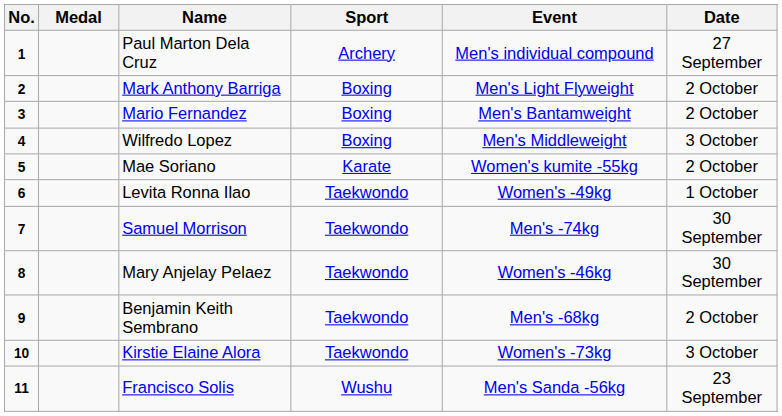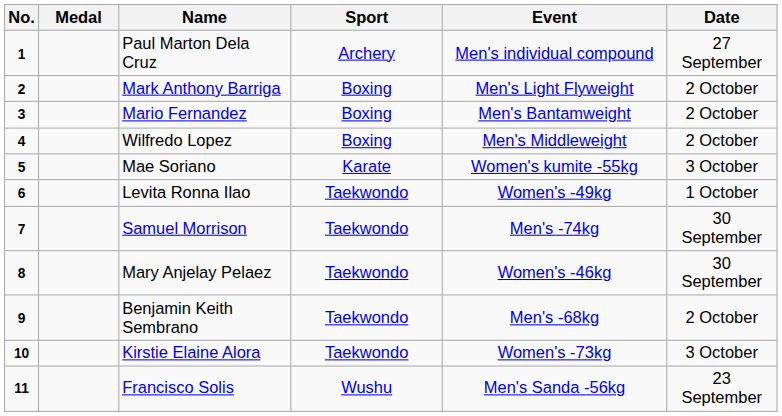Wilfredo Lopez | Date: 3 October -> 2 October
Mae Soriano | Date: 2 October -> 3 October
